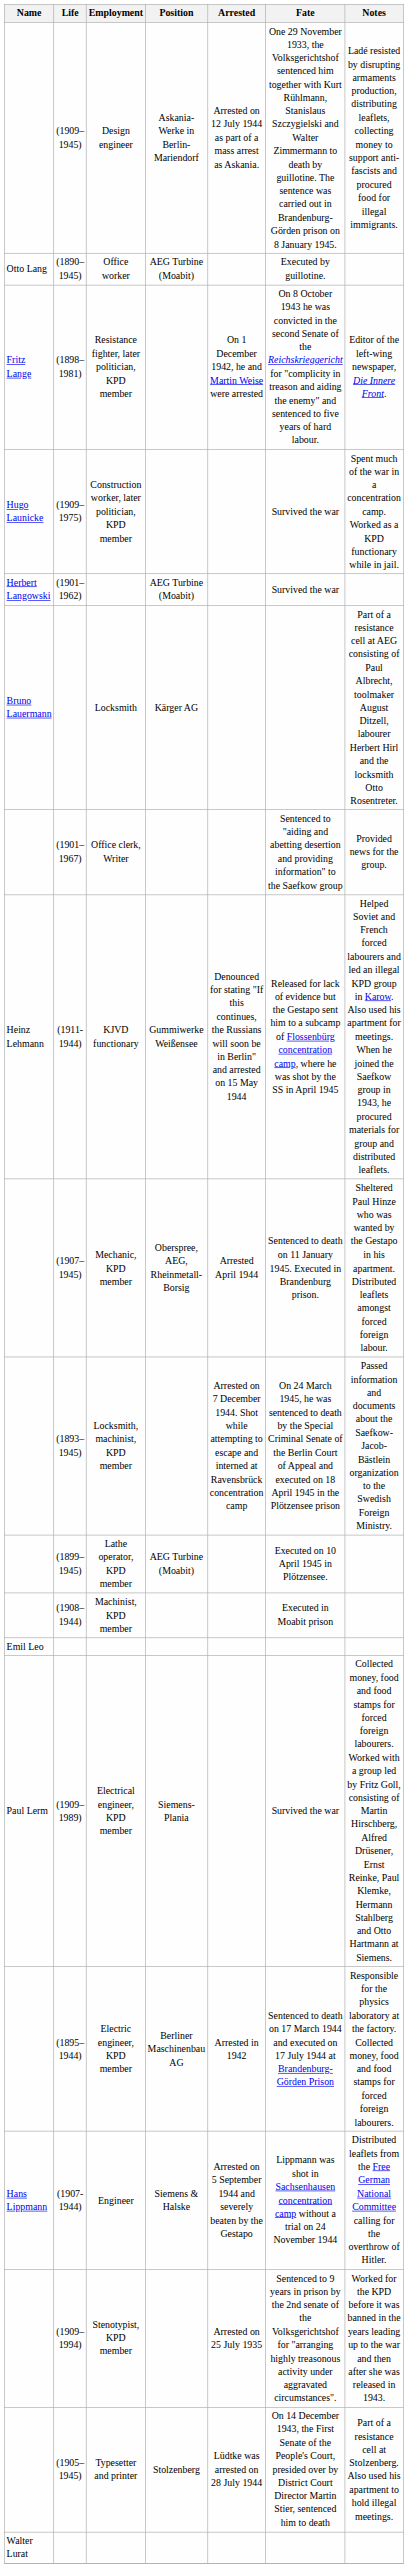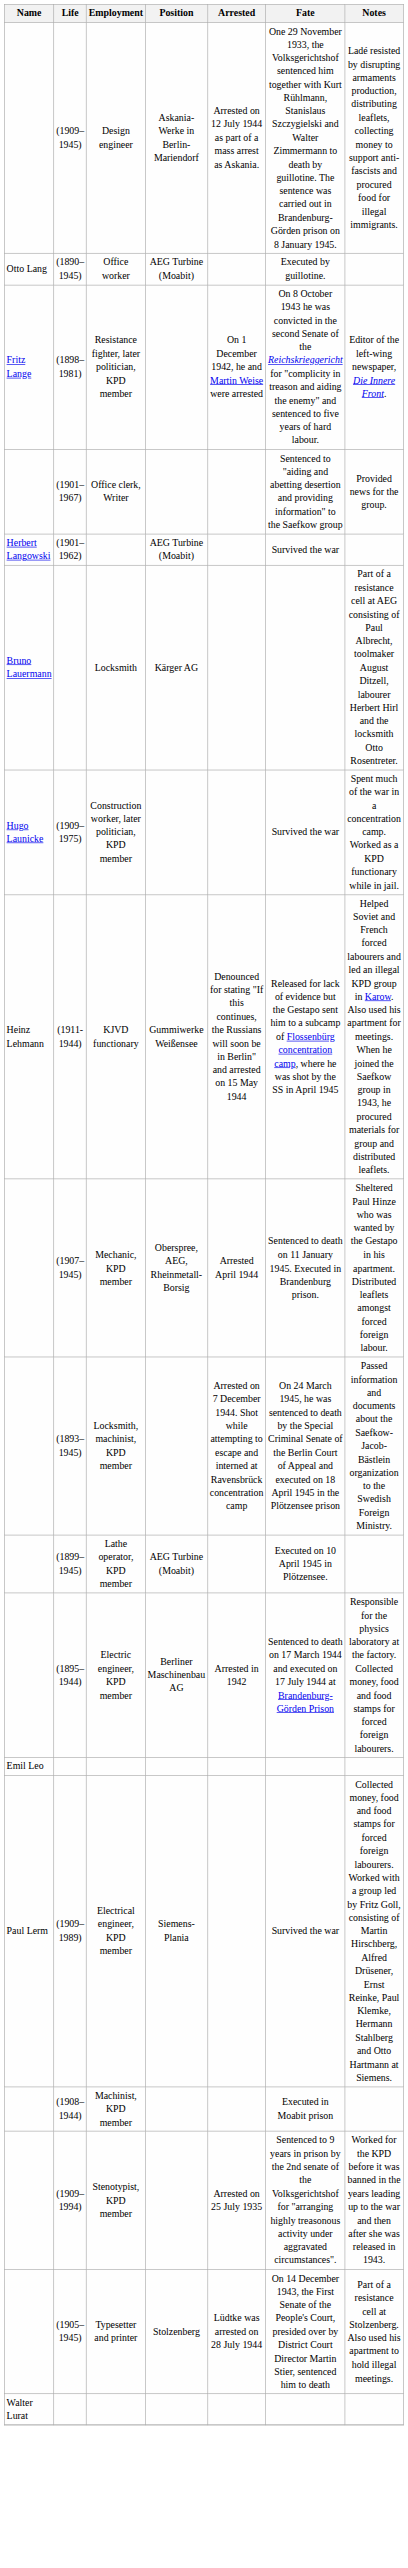rows swapped: (1901–1967) <-> (1909–1975)
rows swapped: (1895–1944) <-> (1908–1944)
- row: Hans Lippmann | (1907-1944) | Engineer | Siemens & Halske | Arrested on 5 September 1944 and severely beaten by the Gestapo | Lippmann was shot in Sachsenhausen concentration camp without a trial on 24 November 1944 | Distributed leaflets from the Free German National Committee calling for the overthrow of Hitler.
